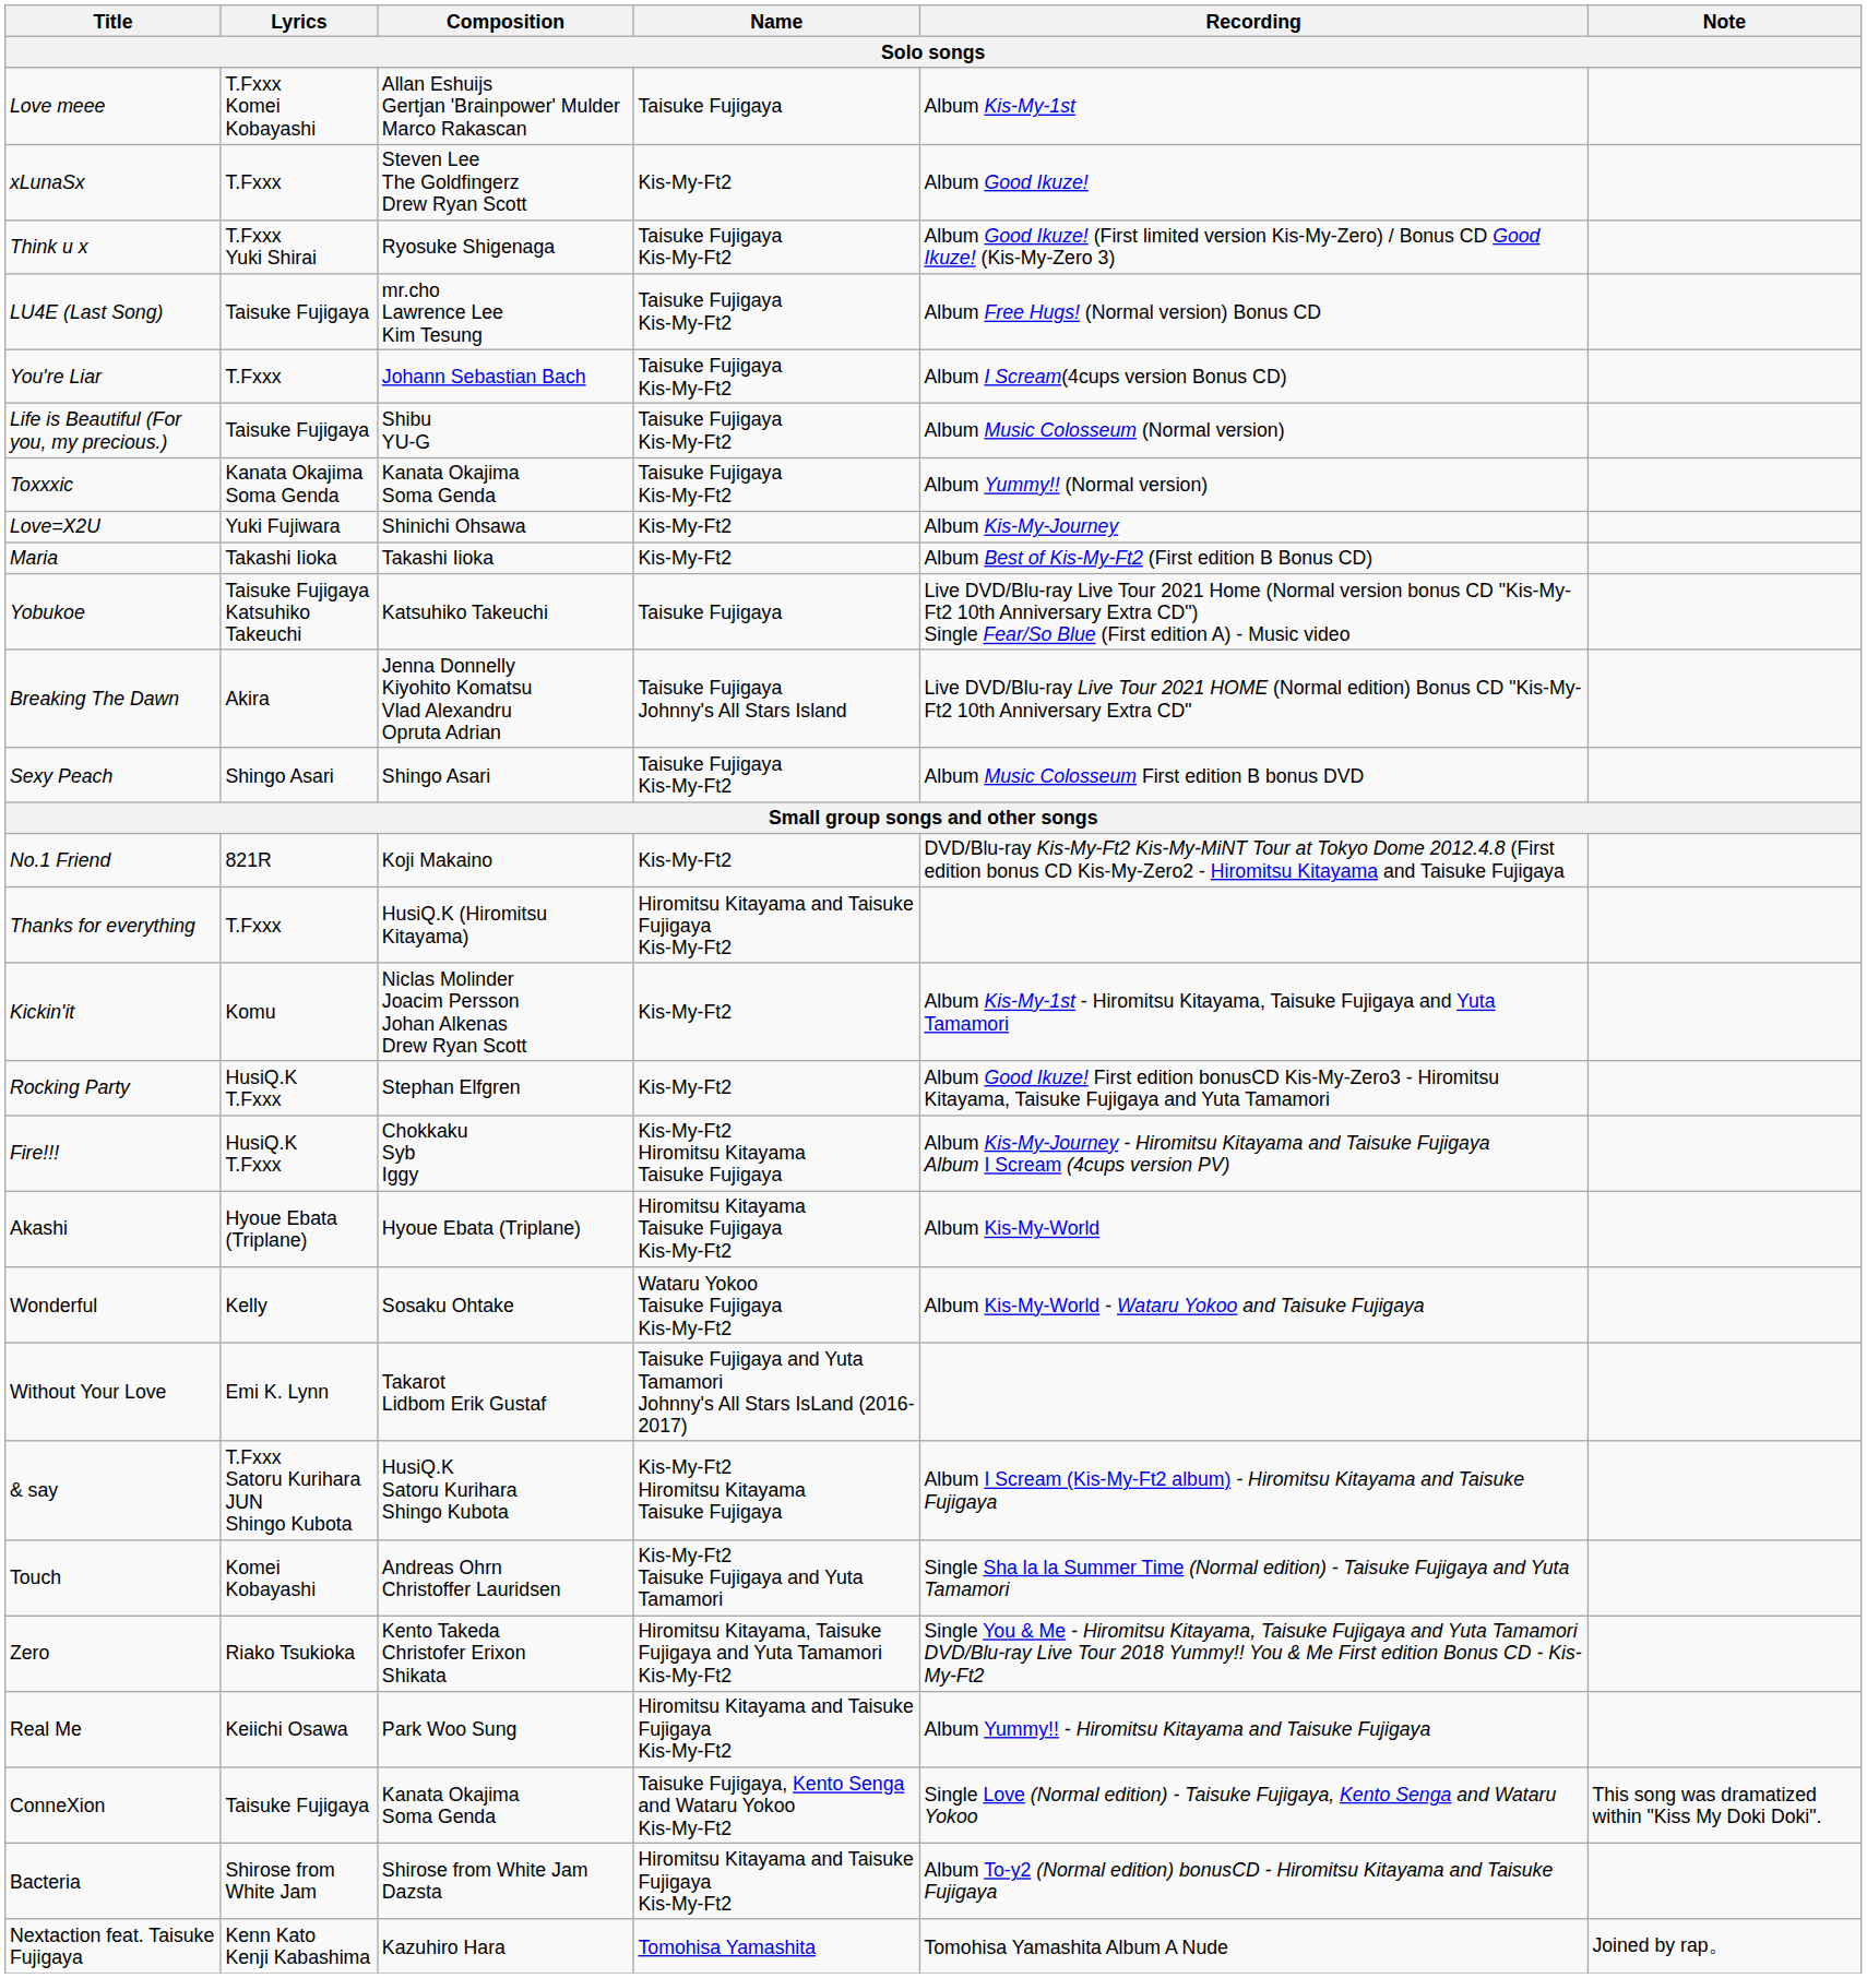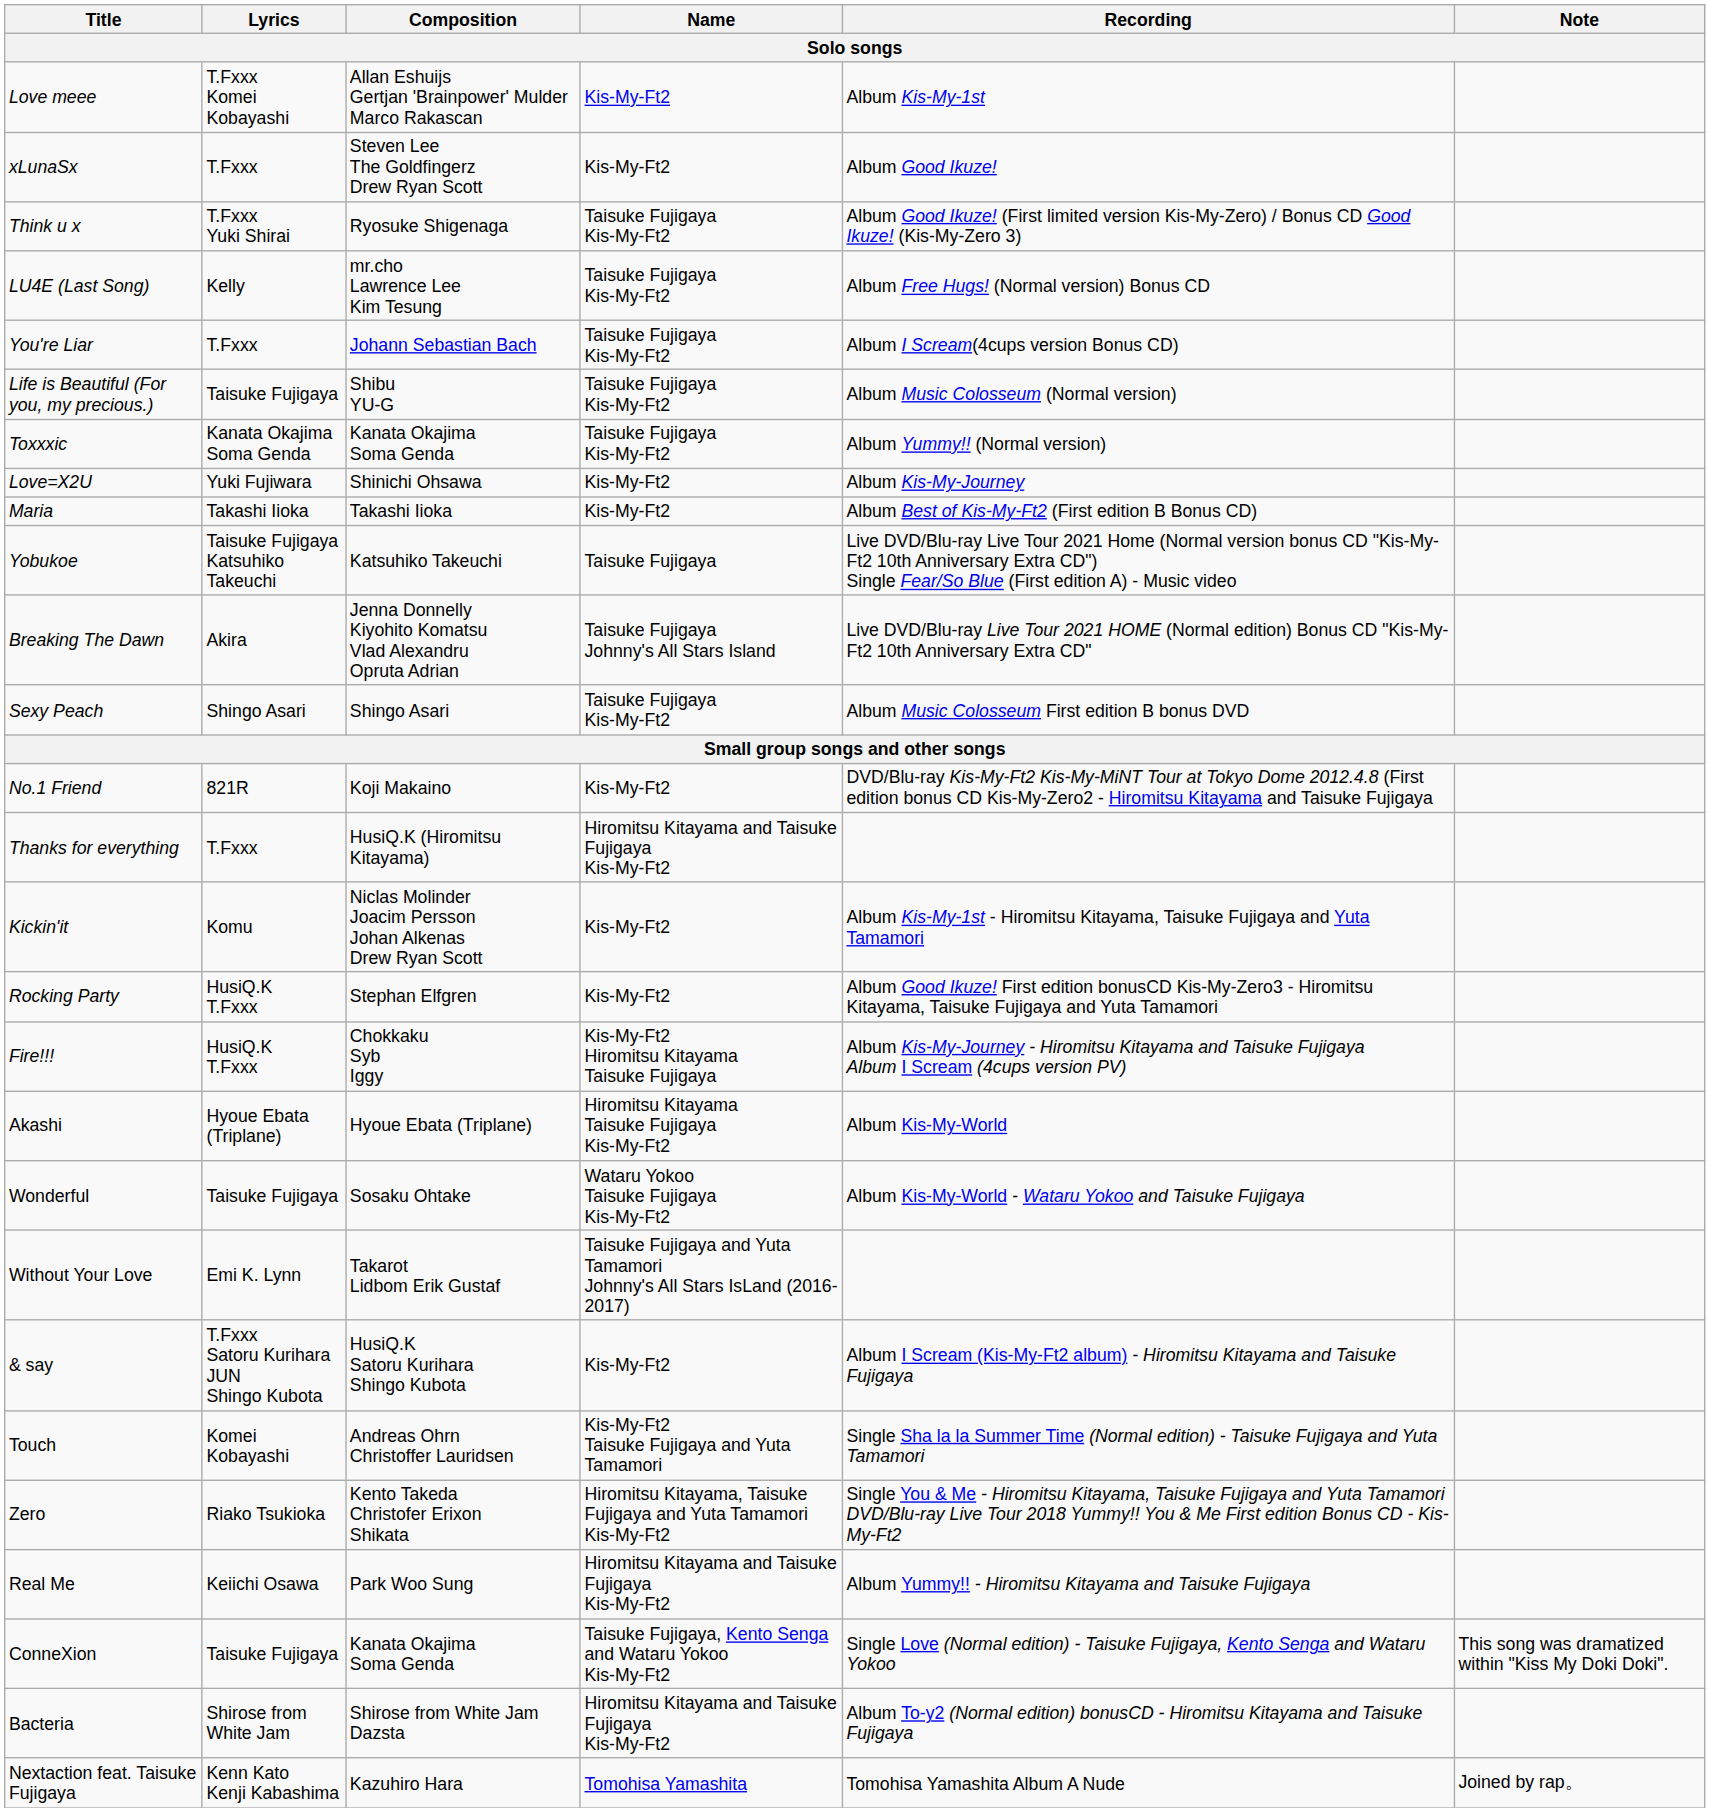Love meee | Name: Taisuke Fujigaya -> Kis-My-Ft2
LU4E (Last Song) | Lyrics: Taisuke Fujigaya -> Kelly
Wonderful | Lyrics: Kelly -> Taisuke Fujigaya
& say | Name: Kis-My-Ft2 Hiromitsu Kitayama Taisuke Fujigaya -> Kis-My-Ft2
